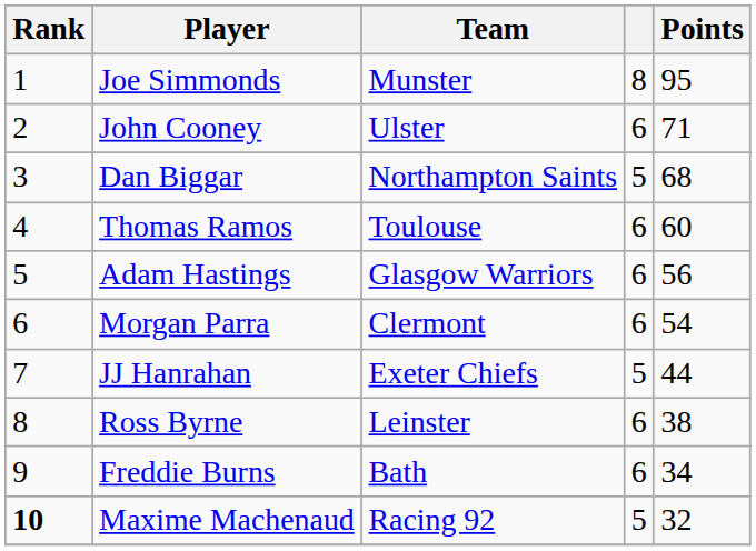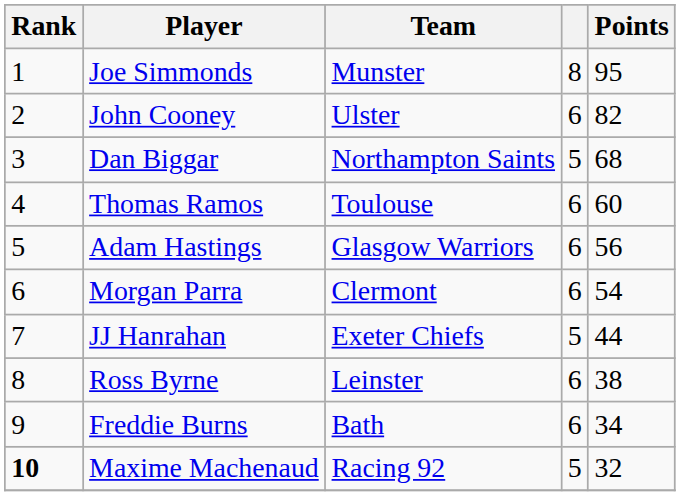John Cooney | Points: 71 -> 82
